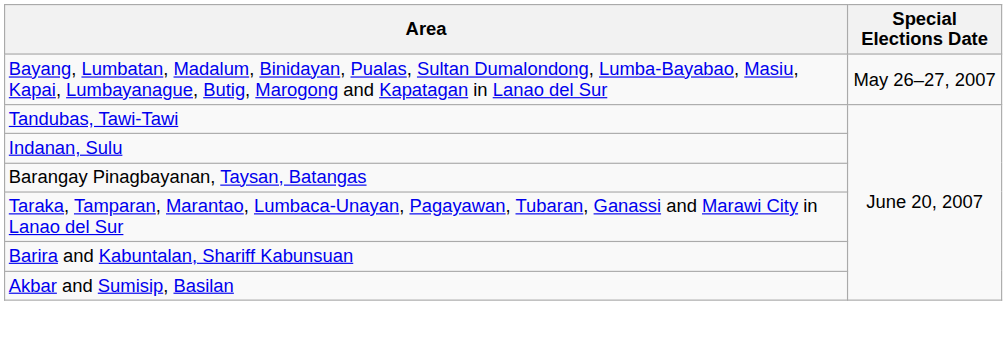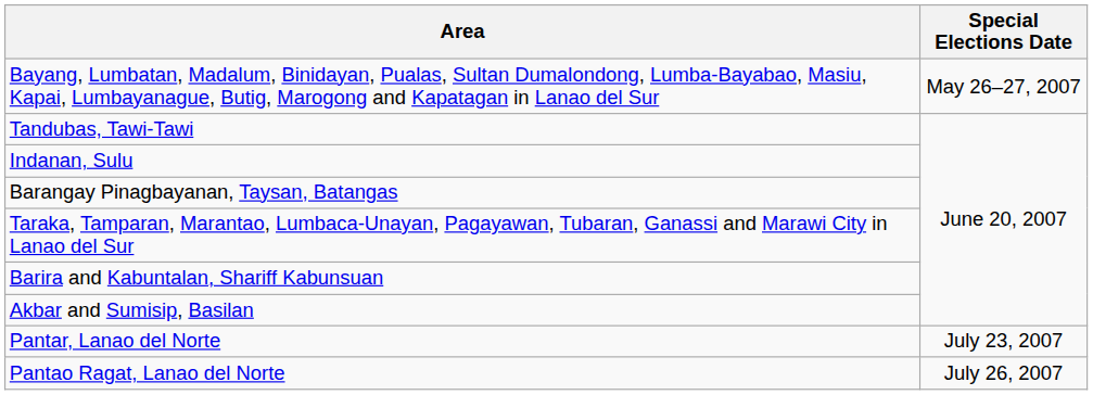+ row: Pantar, Lanao del Norte | July 23, 2007
+ row: Pantao Ragat, Lanao del Norte | July 26, 2007
